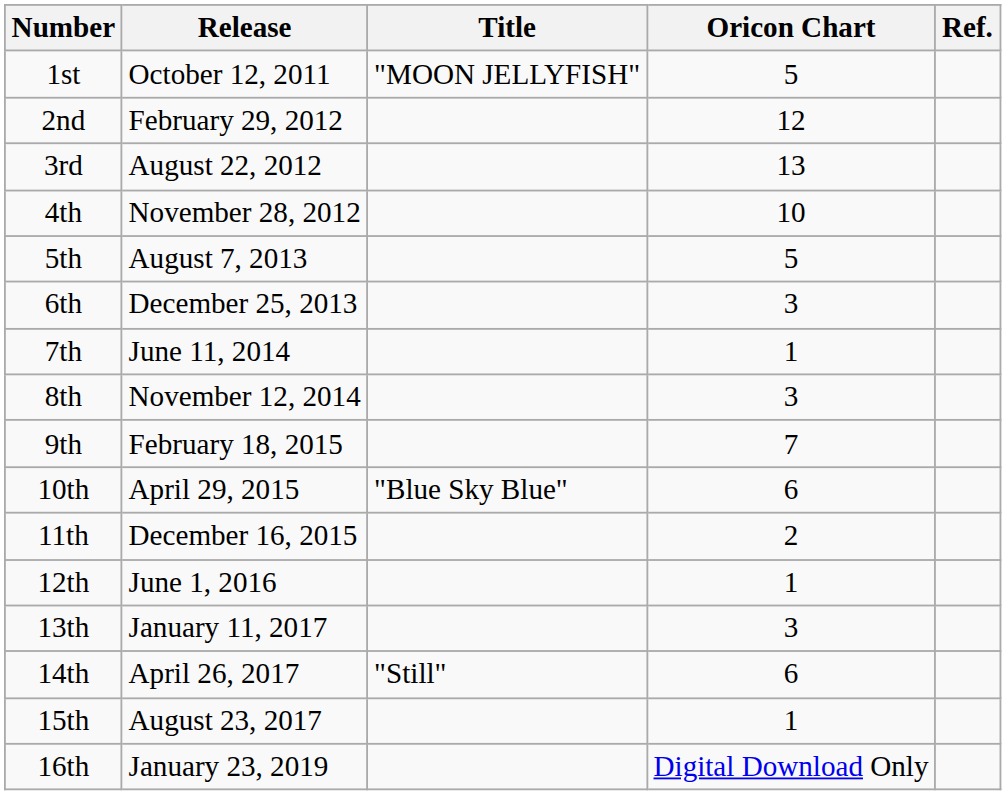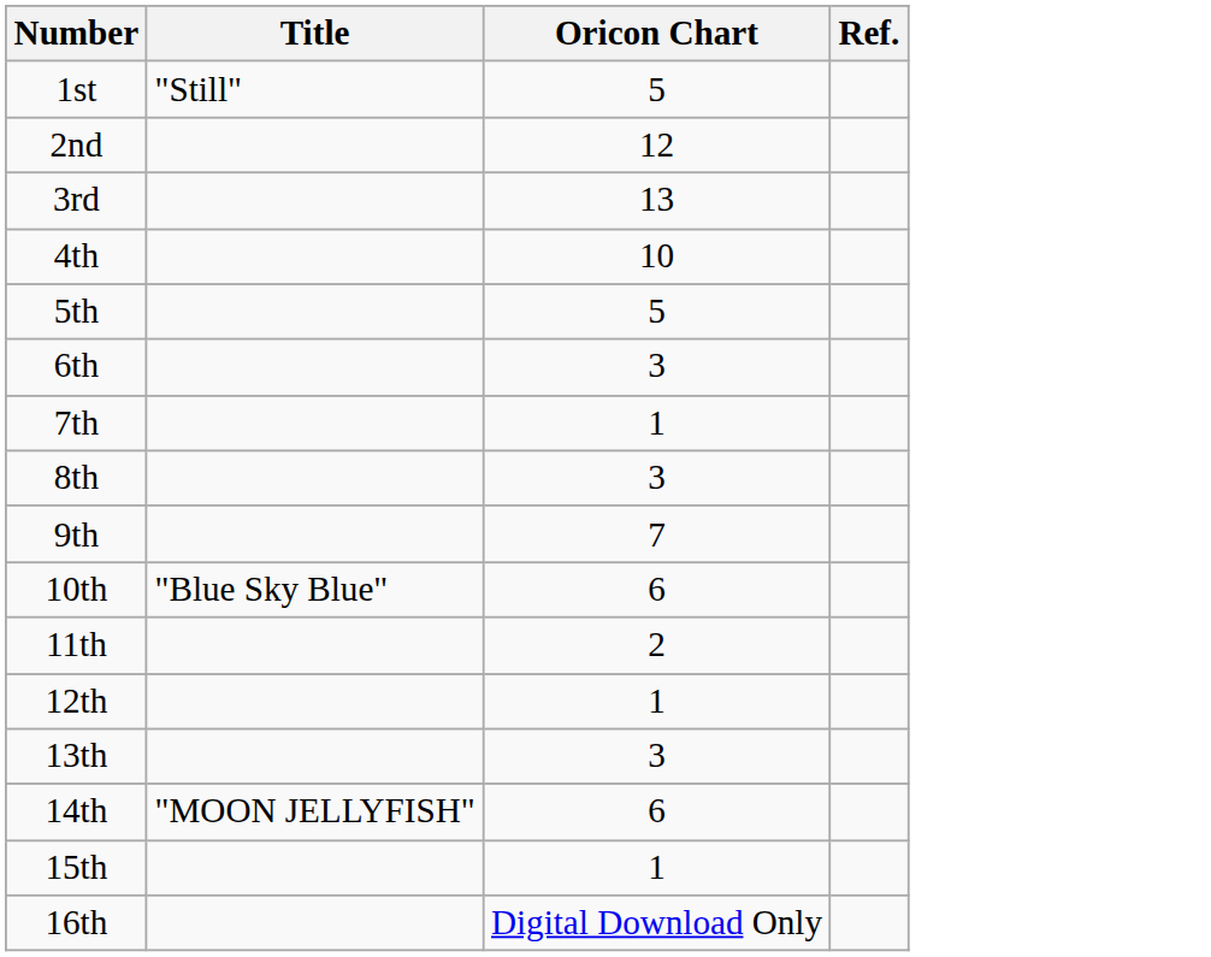- column: Release | October 12, 2011 | February 29, 2012 | August 22, 2012 | November 28, 2012 | August 7, 2013 | December 25, 2013 | June 11, 2014 | November 12, 2014 | February 18, 2015 | April 29, 2015 | December 16, 2015 | June 1, 2016 | January 11, 2017 | April 26, 2017 | August 23, 2017 | January 23, 2019
1st | Title: "MOON JELLYFISH" -> "Still"
14th | Title: "Still" -> "MOON JELLYFISH"
